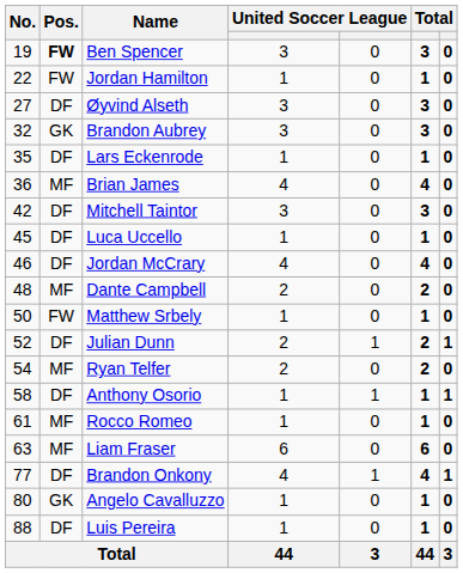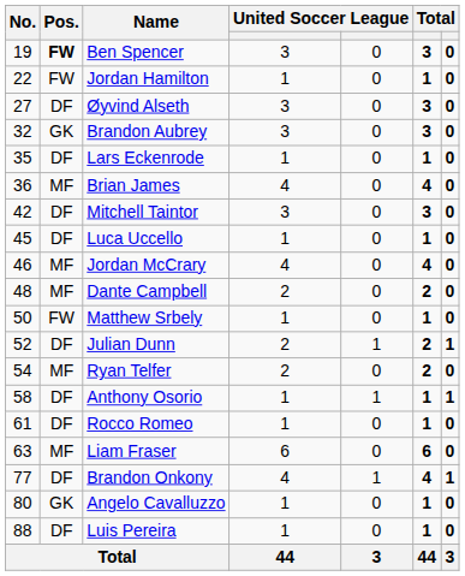Jordan McCrary | Pos.: DF -> MF
Rocco Romeo | Pos.: MF -> DF
